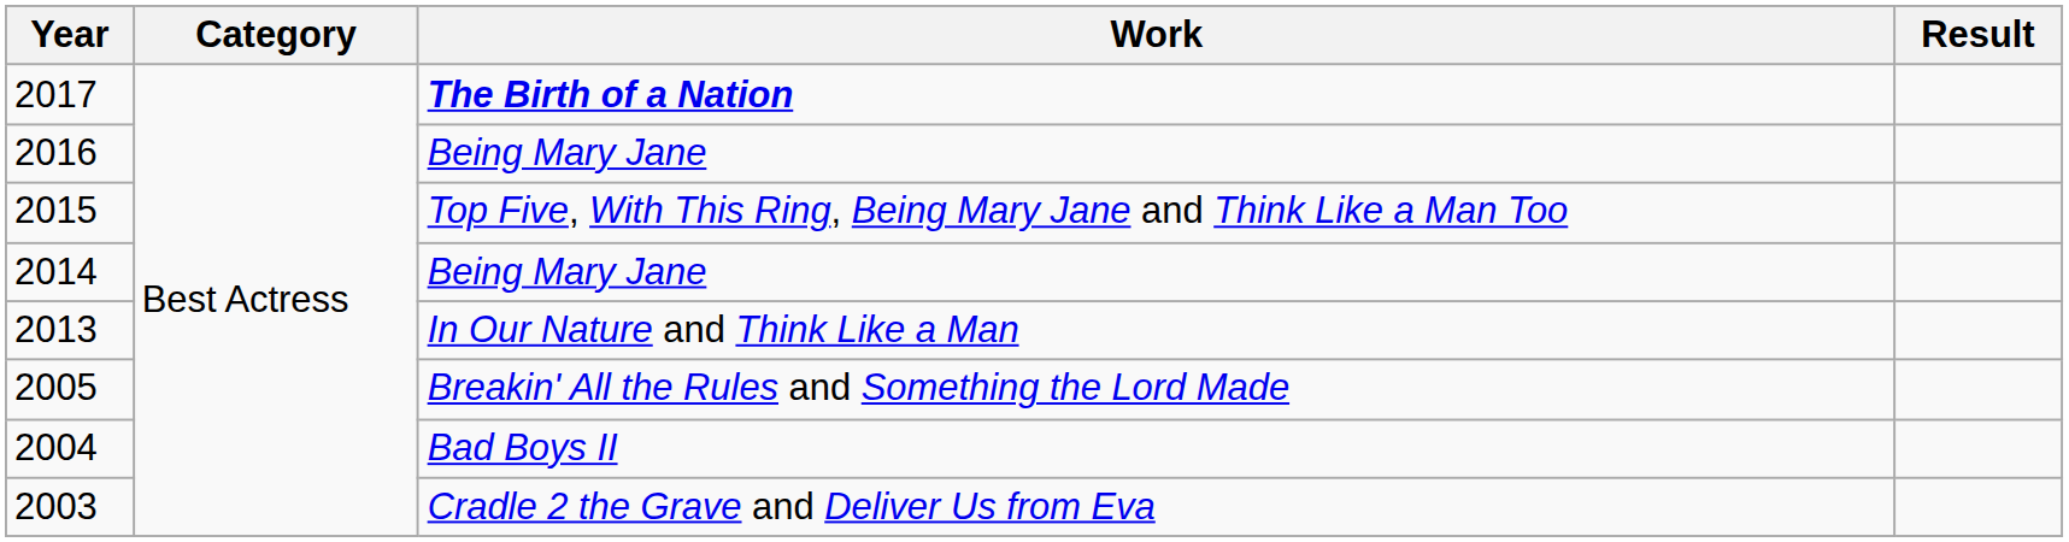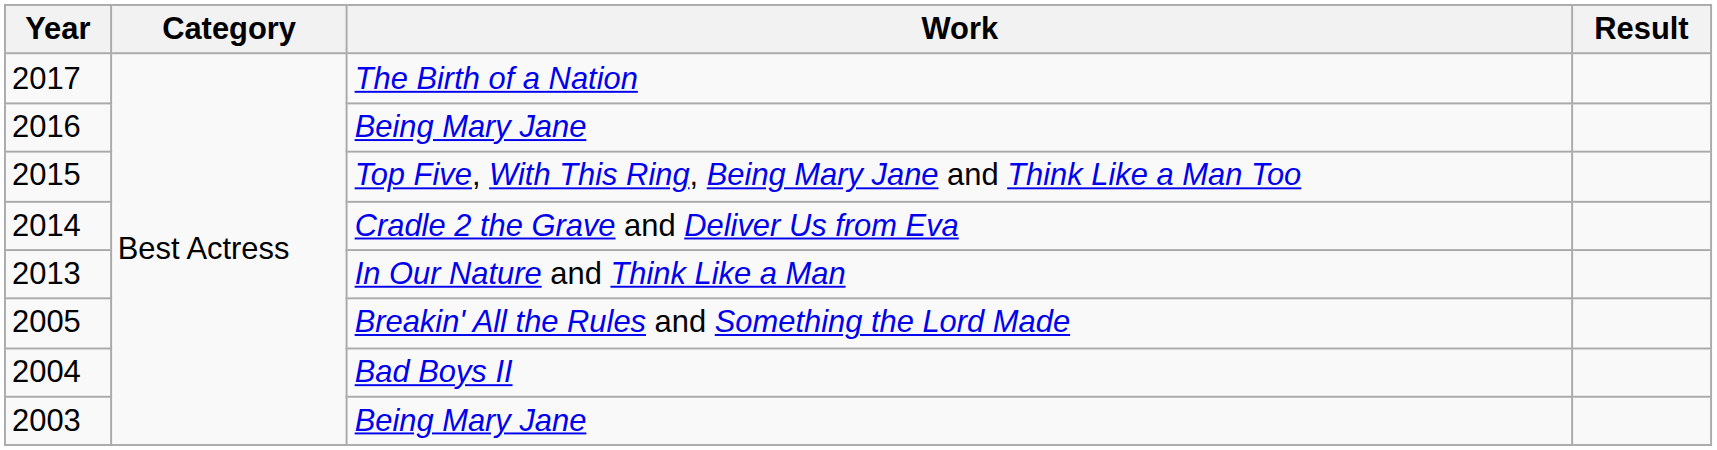2017 | Work: bold -> normal
2014 | Work: Being Mary Jane -> Cradle 2 the Grave and Deliver Us from Eva
2003 | Work: Cradle 2 the Grave and Deliver Us from Eva -> Being Mary Jane
